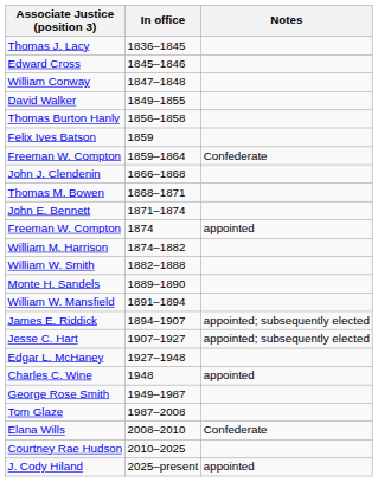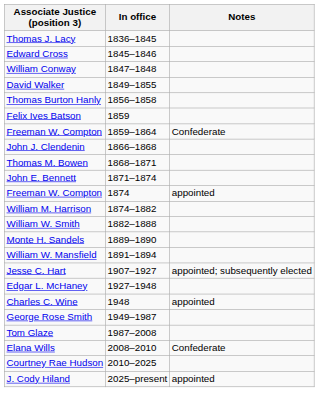- row: James E. Riddick | 1894–1907 | appointed; subsequently elected
